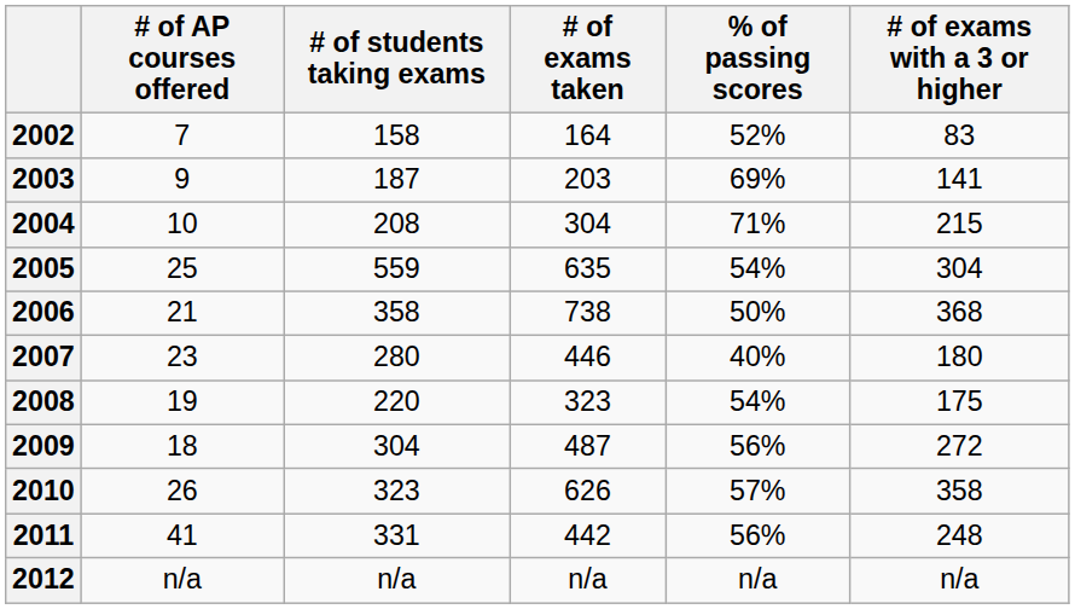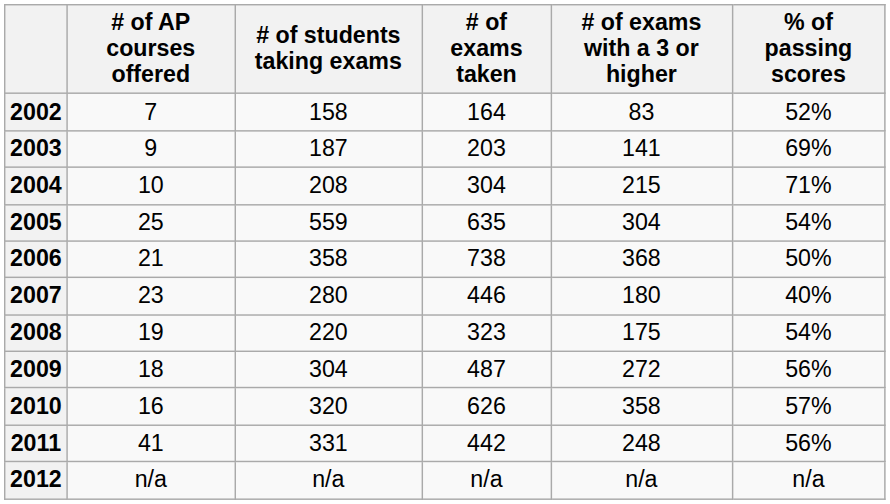columns swapped: # of exams with a 3 or higher <-> % of passing scores
2010 | # of AP courses offered: 26 -> 16
2010 | # of students taking exams: 323 -> 320
